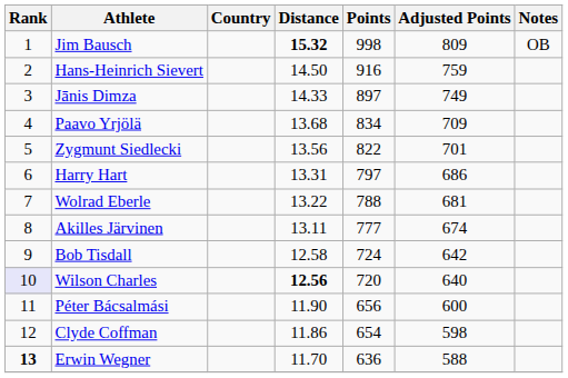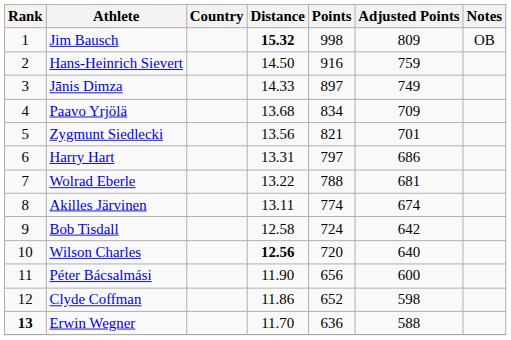Zygmunt Siedlecki | Points: 822 -> 821
Akilles Järvinen | Points: 777 -> 774
Wilson Charles | Rank: lavender background -> no background
Clyde Coffman | Points: 654 -> 652
